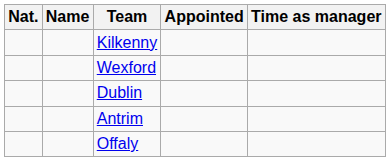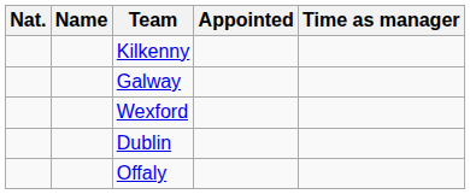+ row: Galway
- row: Antrim
